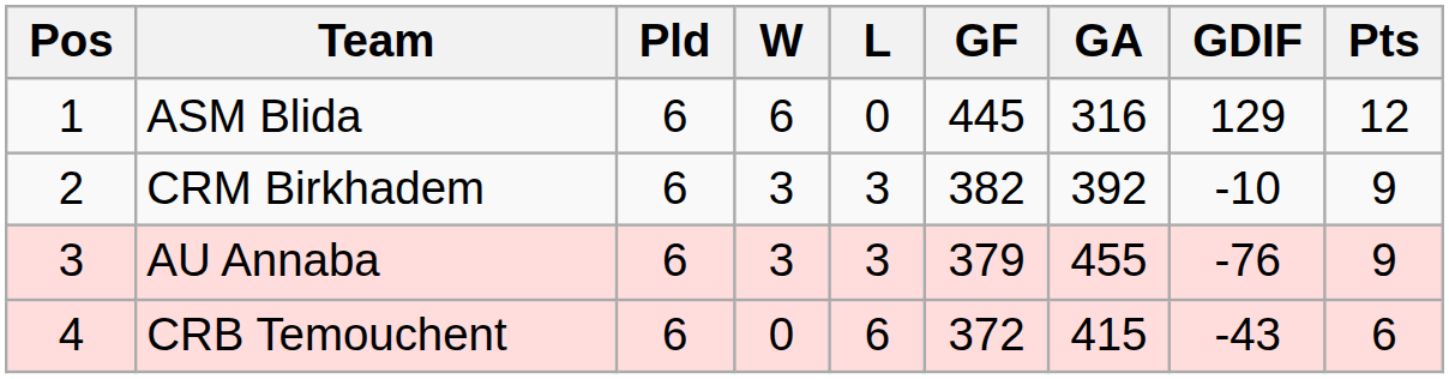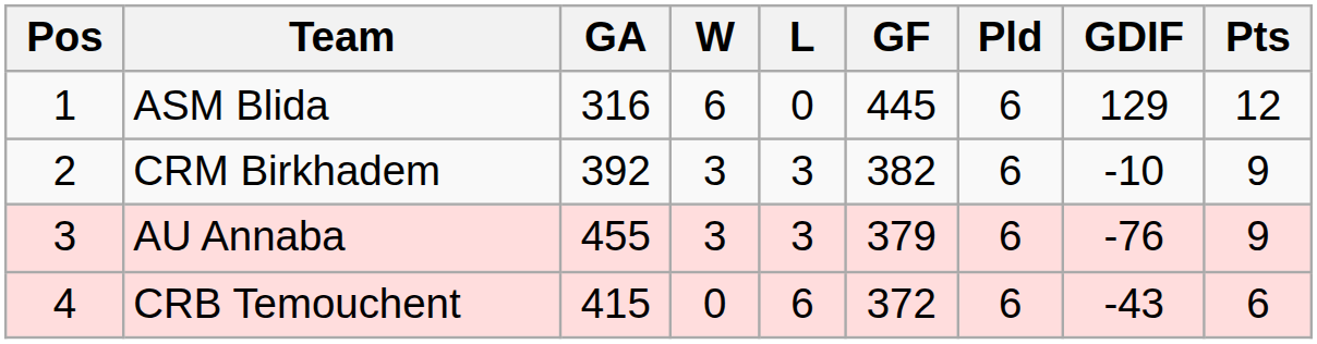columns swapped: Pld <-> GA
